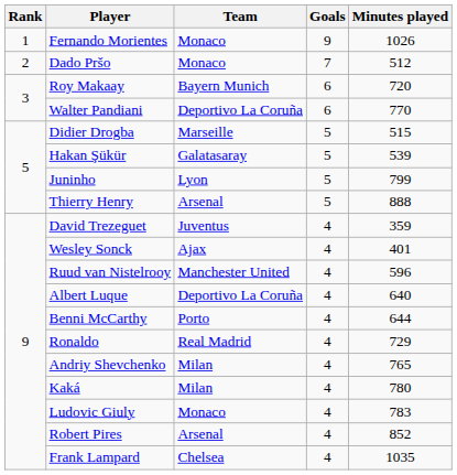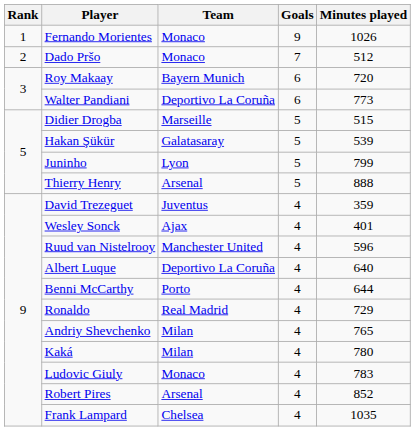Walter Pandiani | Minutes played: 770 -> 773
